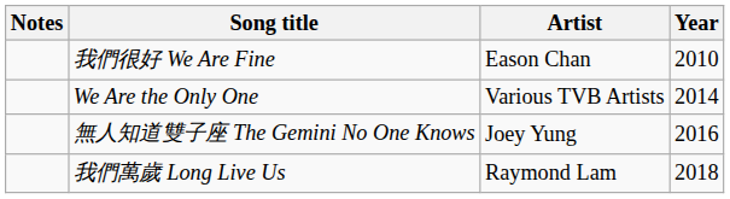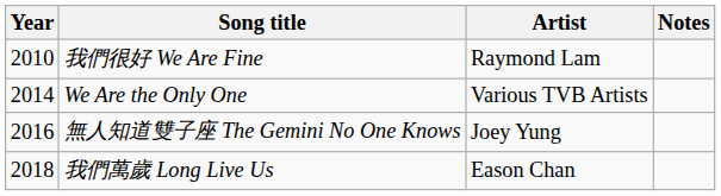columns swapped: Year <-> Notes
我們很好 We Are Fine | Artist: Eason Chan -> Raymond Lam
我們萬歲 Long Live Us | Artist: Raymond Lam -> Eason Chan
